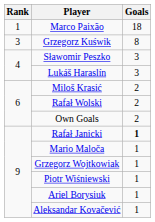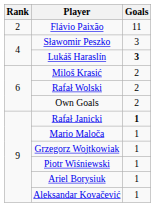- row: 1 | Marco Paixão | 18
+ row: 2 | Flávio Paixão | 11
- row: 3 | Grzegorz Kuświk | 8
Lukáš Haraslín | Goals: normal -> bold
